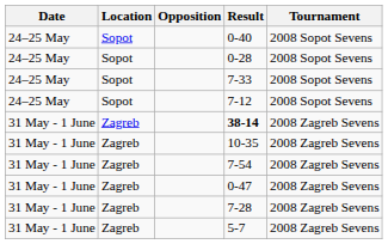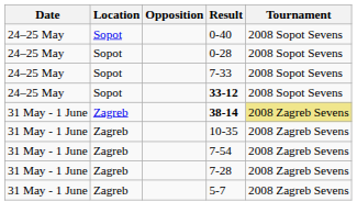- row: 24–25 May | Sopot | 7-12 | 2008 Sopot Sevens
+ row: 24–25 May | Sopot | 33-12 | 2008 Sopot Sevens
38-14 | Tournament: no background -> khaki background
- row: 31 May - 1 June | Zagreb | 0-47 | 2008 Zagreb Sevens
